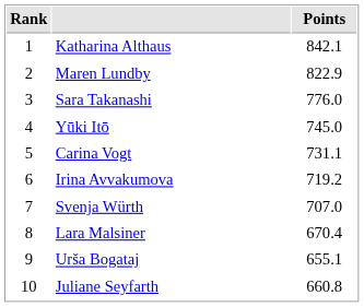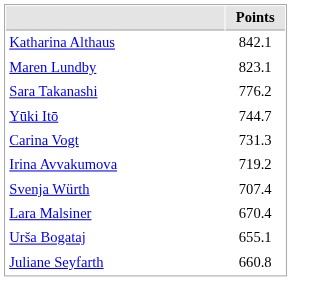- column: Rank | 1 | 2 | 3 | 4 | 5 | 6 | 7 | 8 | 9 | 10
Maren Lundby | Points: 822.9 -> 823.1
Sara Takanashi | Points: 776.0 -> 776.2
Yūki Itō | Points: 745.0 -> 744.7
Carina Vogt | Points: 731.1 -> 731.3
Svenja Würth | Points: 707.0 -> 707.4
